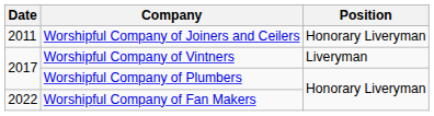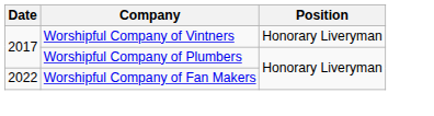- row: 2011 | Worshipful Company of Joiners and Ceilers | Honorary Liveryman
Worshipful Company of Vintners | Position: Liveryman -> Honorary Liveryman
